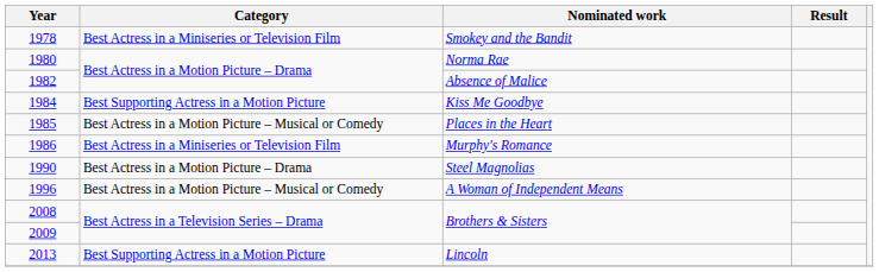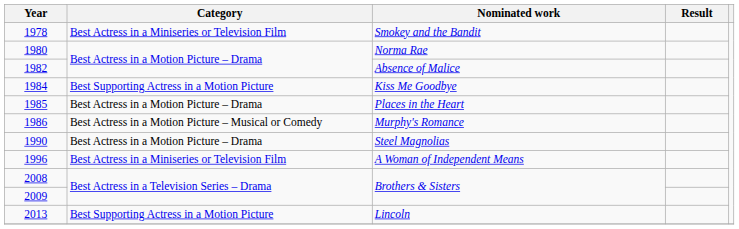Places in the Heart | Category: Best Actress in a Motion Picture – Musical or Comedy -> Best Actress in a Motion Picture – Drama
Murphy's Romance | Category: Best Actress in a Miniseries or Television Film -> Best Actress in a Motion Picture – Musical or Comedy
A Woman of Independent Means | Category: Best Actress in a Motion Picture – Musical or Comedy -> Best Actress in a Miniseries or Television Film
